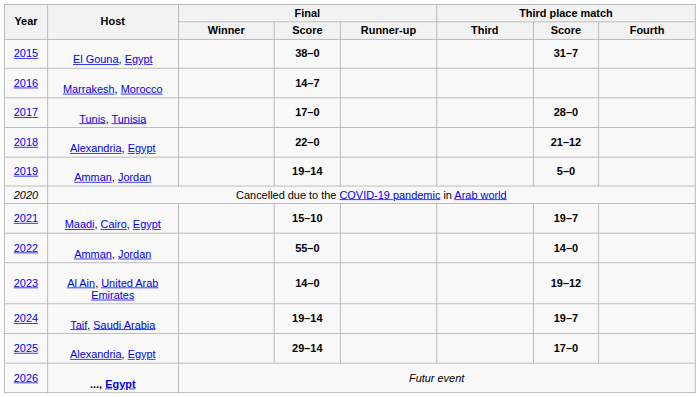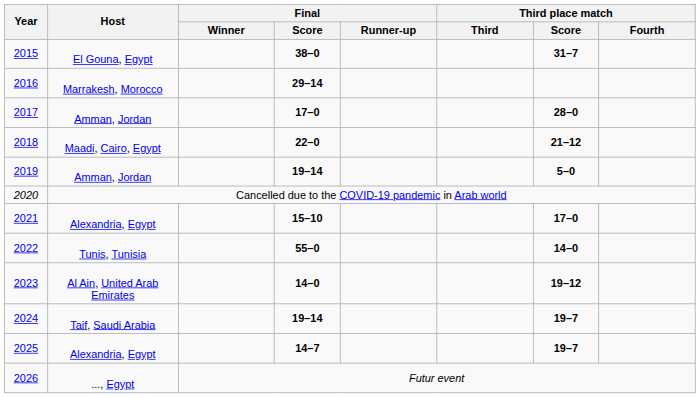2016 | Final / Score: 14–7 -> 29–14
2017 | Host: Tunis, Tunisia -> Amman, Jordan
2018 | Host: Alexandria, Egypt -> Maadi, Cairo, Egypt
2021 | Host: Maadi, Cairo, Egypt -> Alexandria, Egypt
2021 | Third place match / Score: 19–7 -> 17–0
2022 | Host: Amman, Jordan -> Tunis, Tunisia
2025 | Final / Score: 29–14 -> 14–7
2025 | Third place match / Score: 17–0 -> 19–7
2026 | Host: bold -> normal
